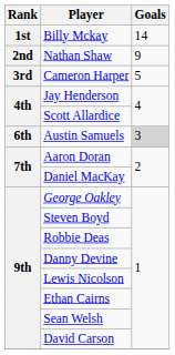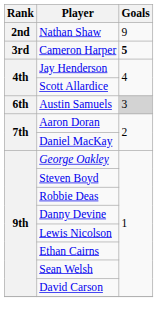- row: 1st | Billy Mckay | 14
Cameron Harper | Goals: normal -> bold
